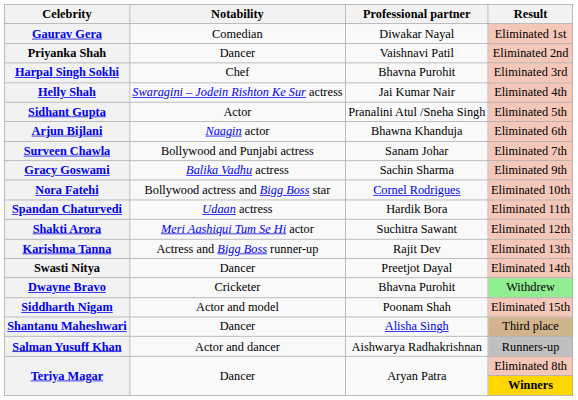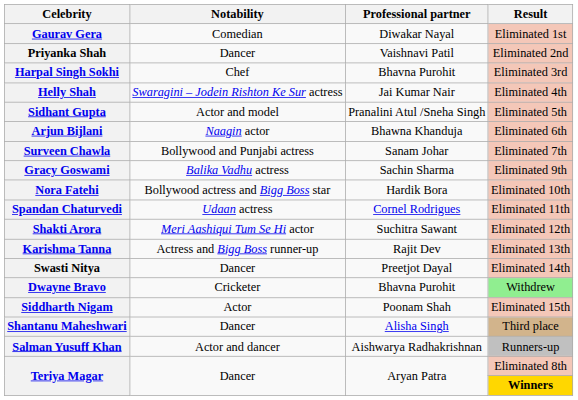Sidhant Gupta | Notability: Actor -> Actor and model
Nora Fatehi | Professional partner: Cornel Rodrigues -> Hardik Bora
Spandan Chaturvedi | Professional partner: Hardik Bora -> Cornel Rodrigues
Siddharth Nigam | Notability: Actor and model -> Actor
